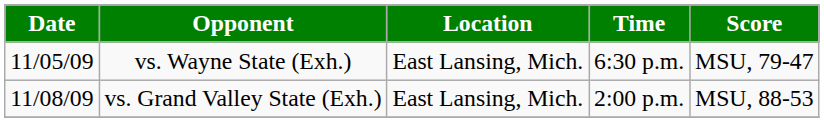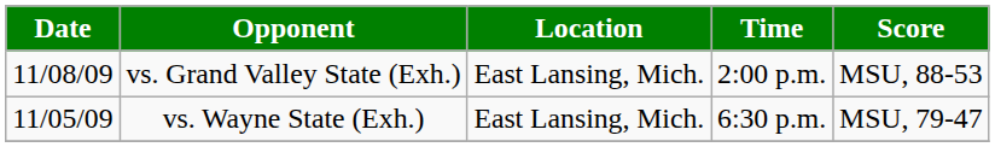rows swapped: vs. Wayne State (Exh.) <-> vs. Grand Valley State (Exh.)
